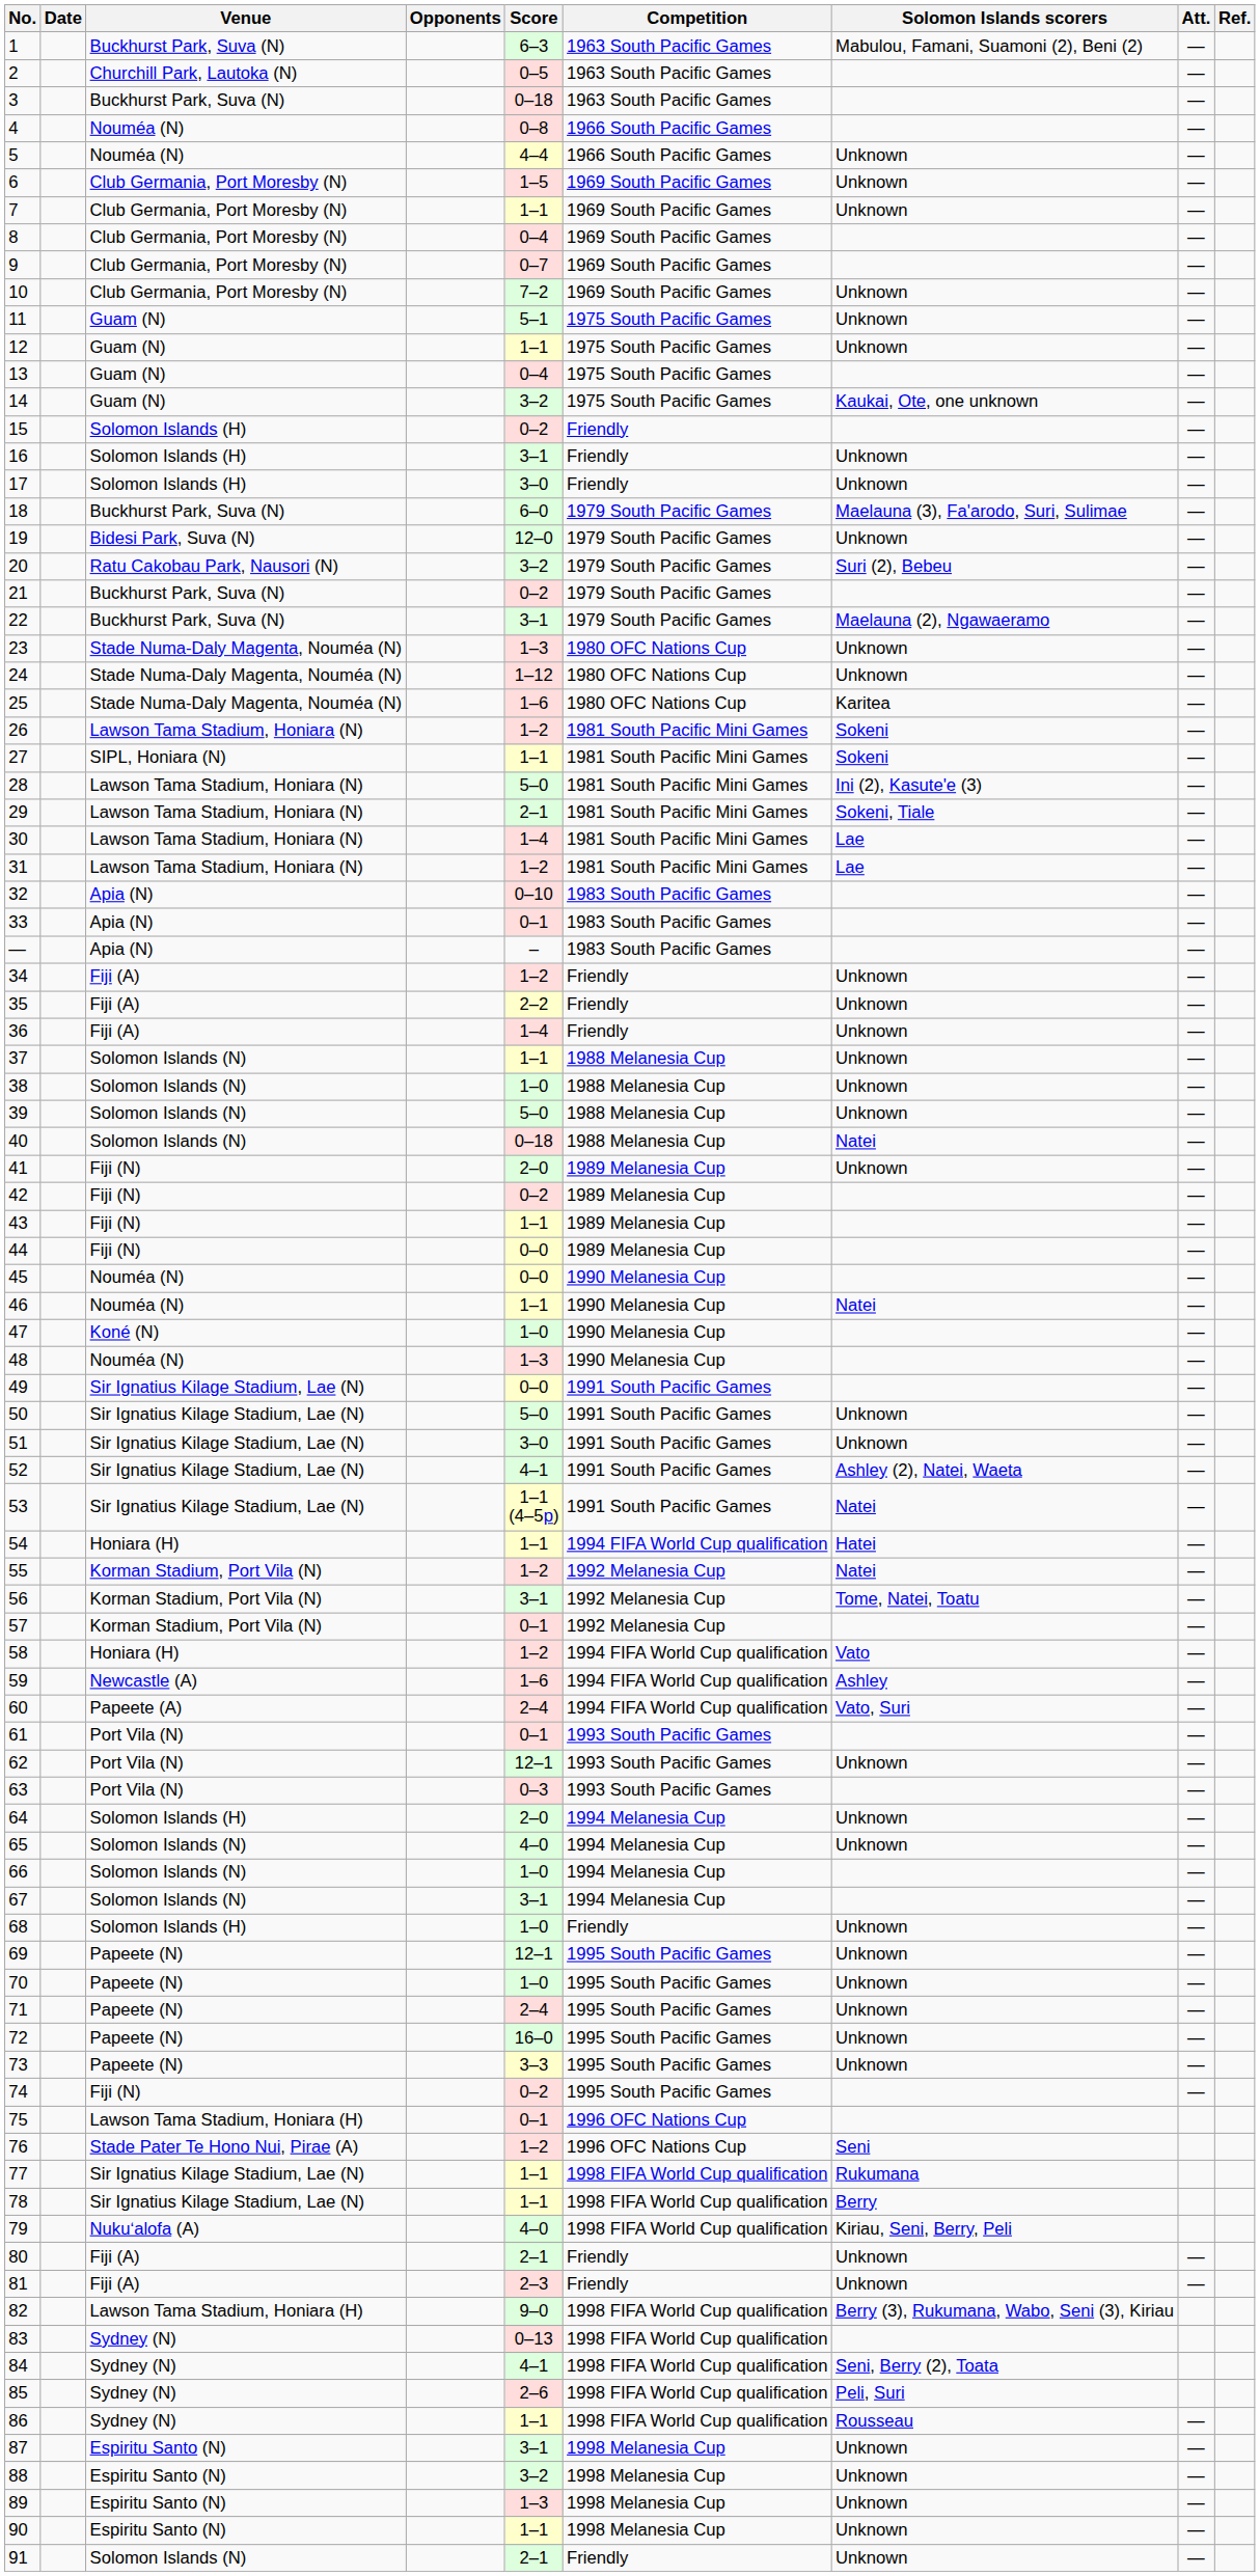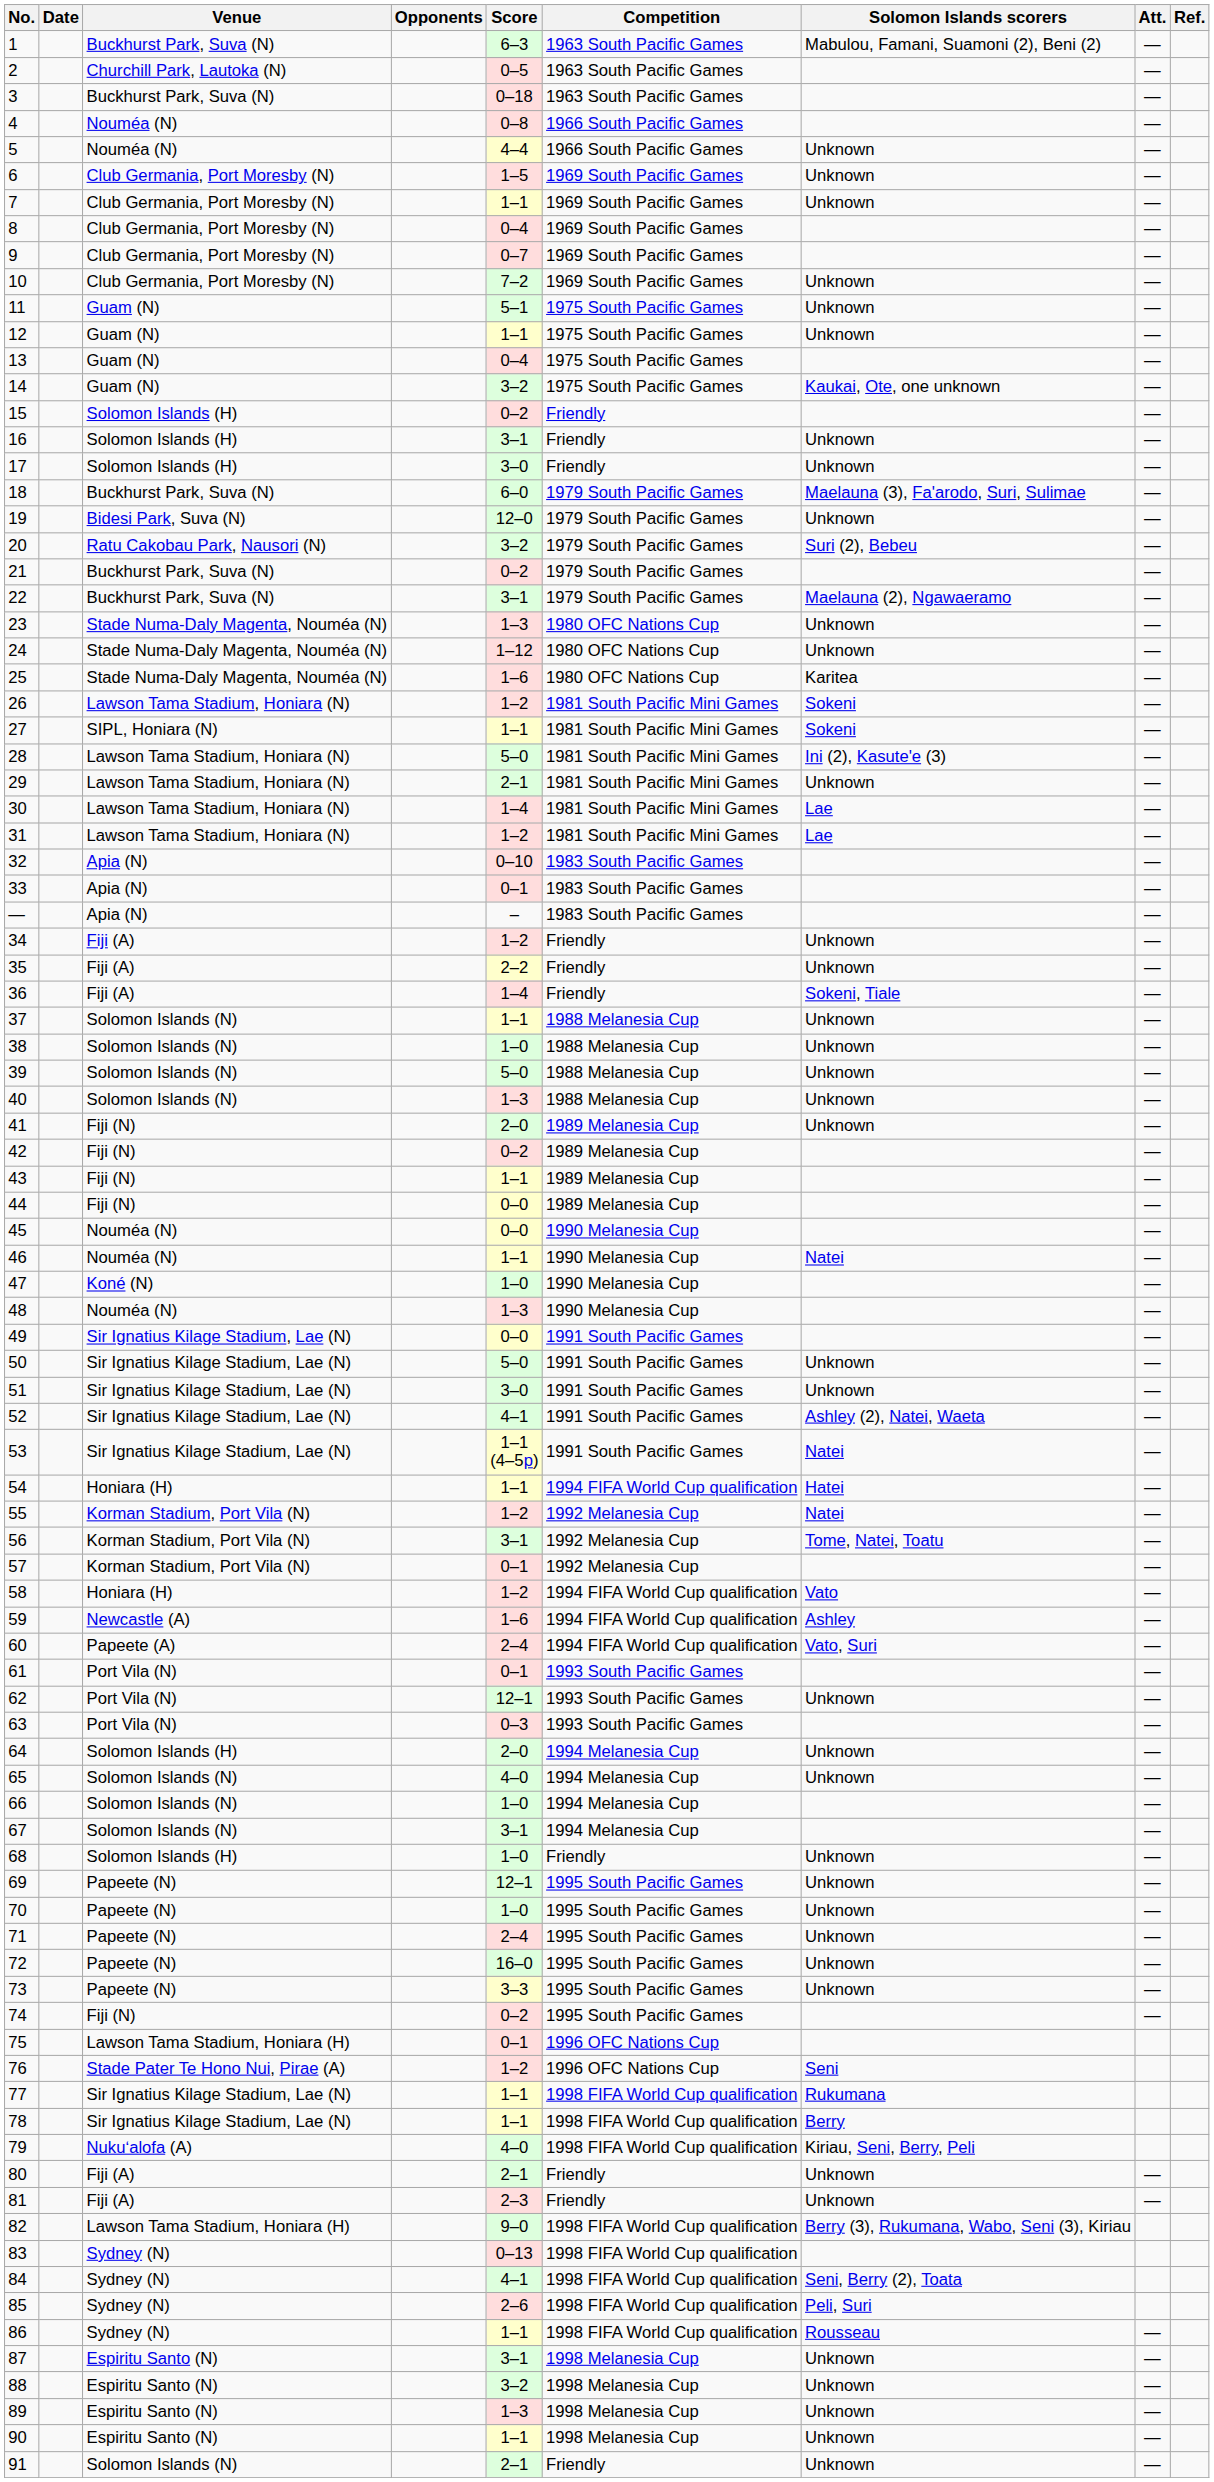29 | Solomon Islands scorers: Sokeni, Tiale -> Unknown
36 | Solomon Islands scorers: Unknown -> Sokeni, Tiale
40 | Score: 0–18 -> 1–3
40 | Solomon Islands scorers: Natei -> Unknown
